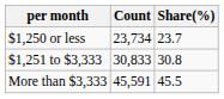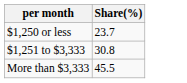- column: Count | 23,734 | 30,833 | 45,591
